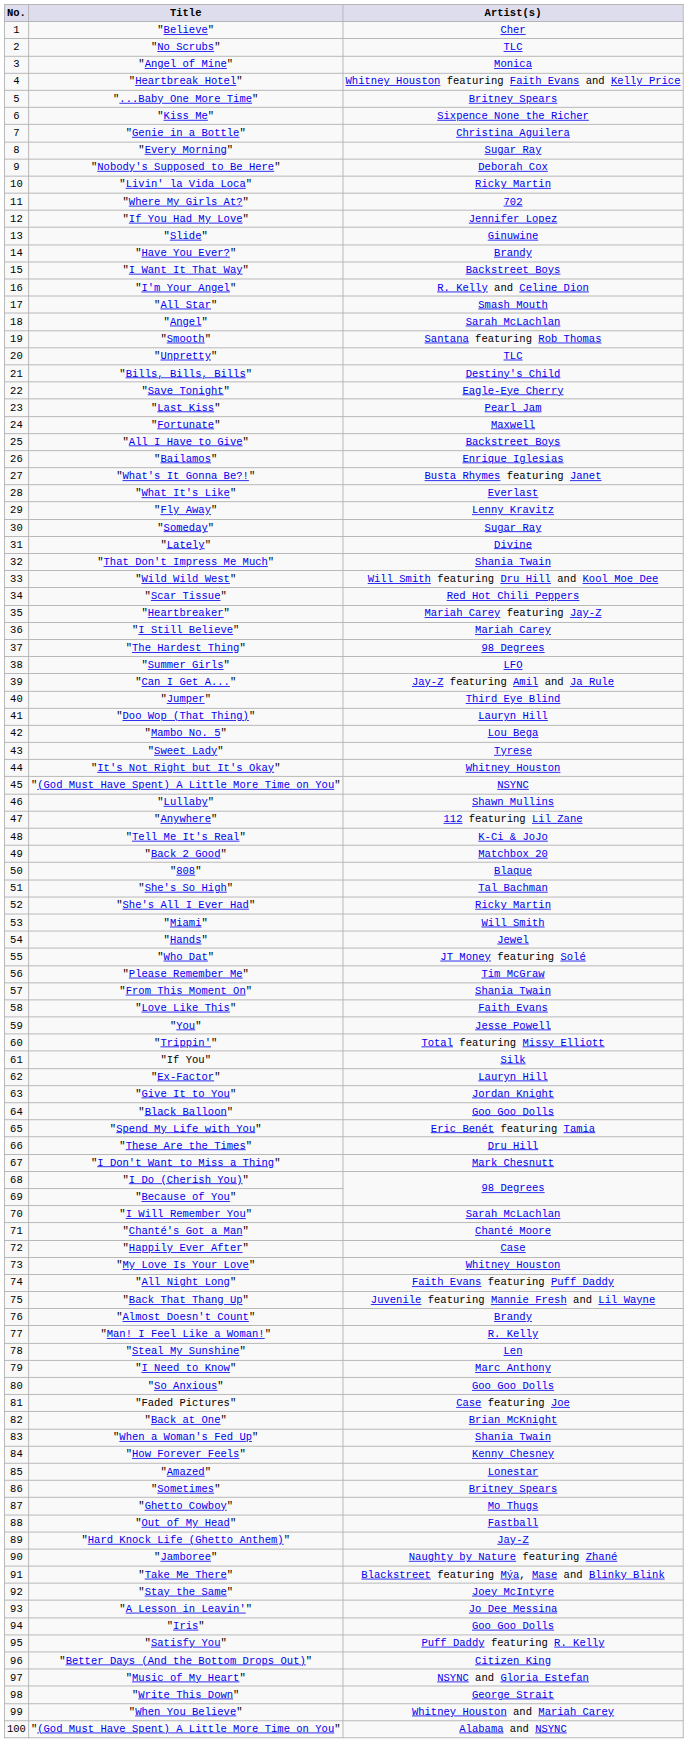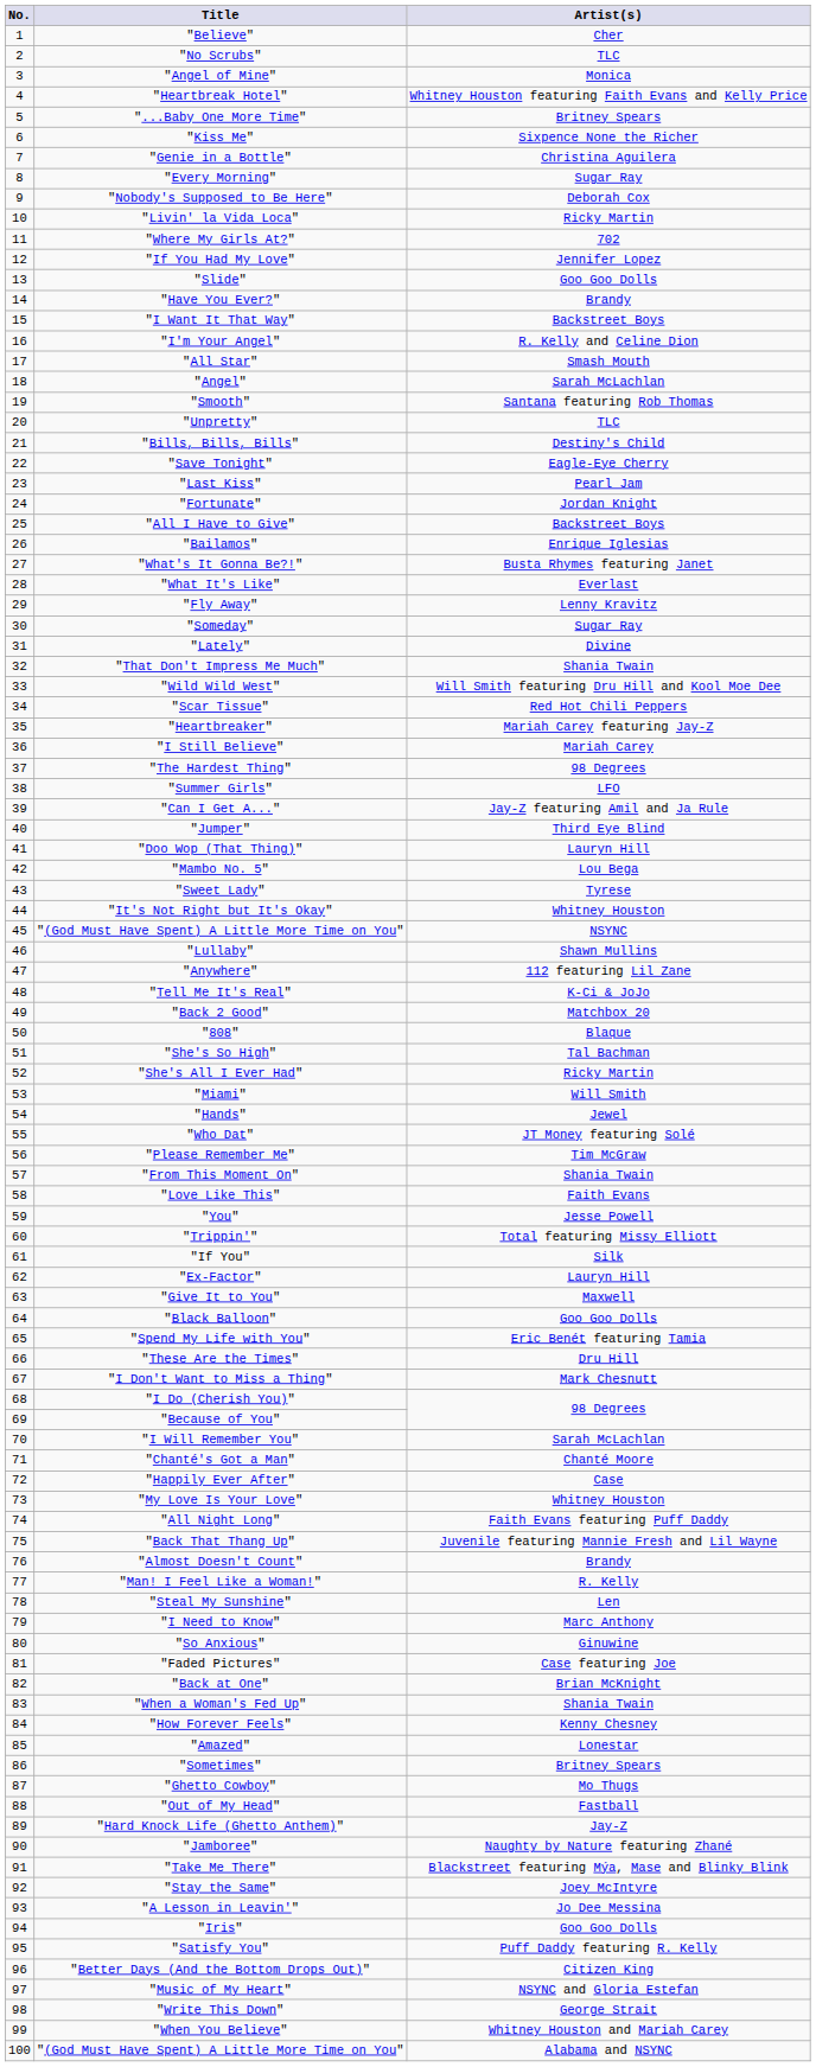"Slide" | Artist(s): Ginuwine -> Goo Goo Dolls
"Fortunate" | Artist(s): Maxwell -> Jordan Knight
"Give It to You" | Artist(s): Jordan Knight -> Maxwell
"So Anxious" | Artist(s): Goo Goo Dolls -> Ginuwine
